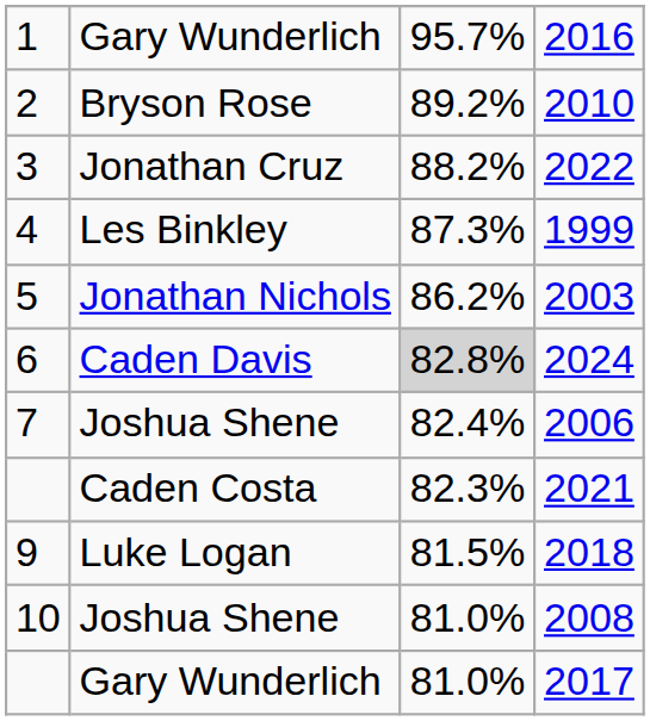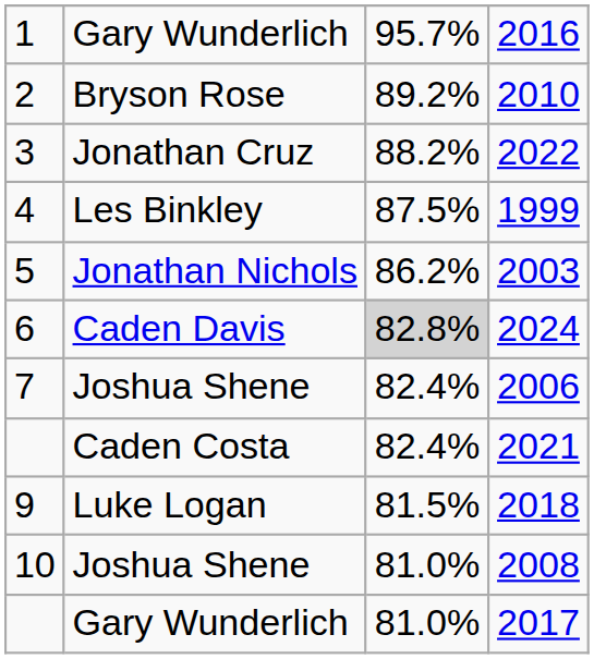1999 | column 3: 87.3% -> 87.5%
2021 | column 3: 82.3% -> 82.4%
